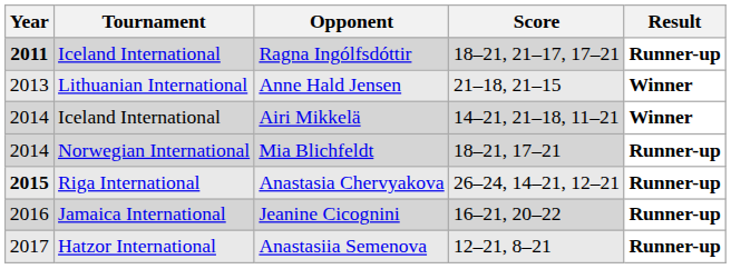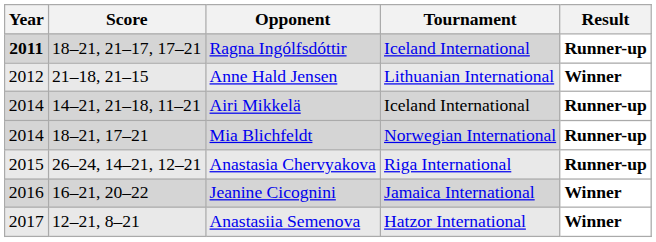columns swapped: Tournament <-> Score
Anne Hald Jensen | Year: 2013 -> 2012
Airi Mikkelä | Result: Winner -> Runner-up
Anastasia Chervyakova | Year: bold -> normal
Jeanine Cicognini | Result: Runner-up -> Winner
Anastasiia Semenova | Result: Runner-up -> Winner
